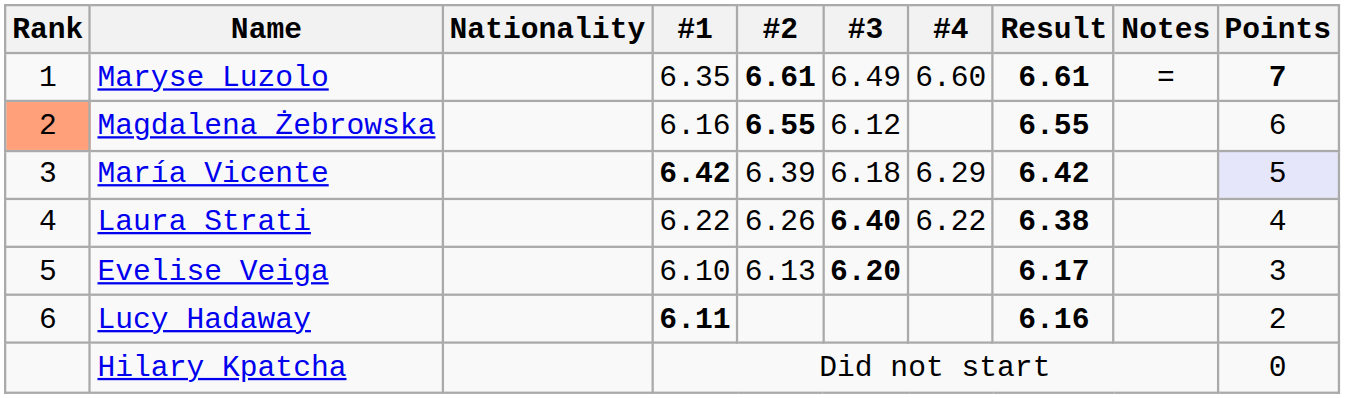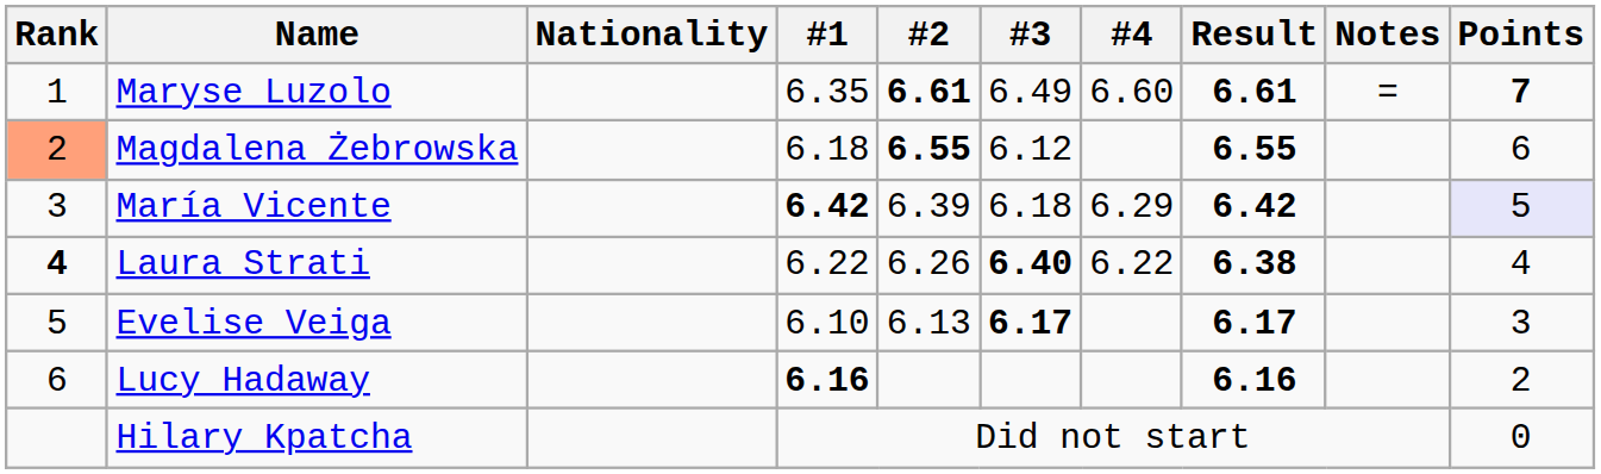Magdalena Żebrowska | #1: 6.16 -> 6.18
Laura Strati | Rank: normal -> bold
Evelise Veiga | #3: 6.20 -> 6.17
Lucy Hadaway | #1: 6.11 -> 6.16
